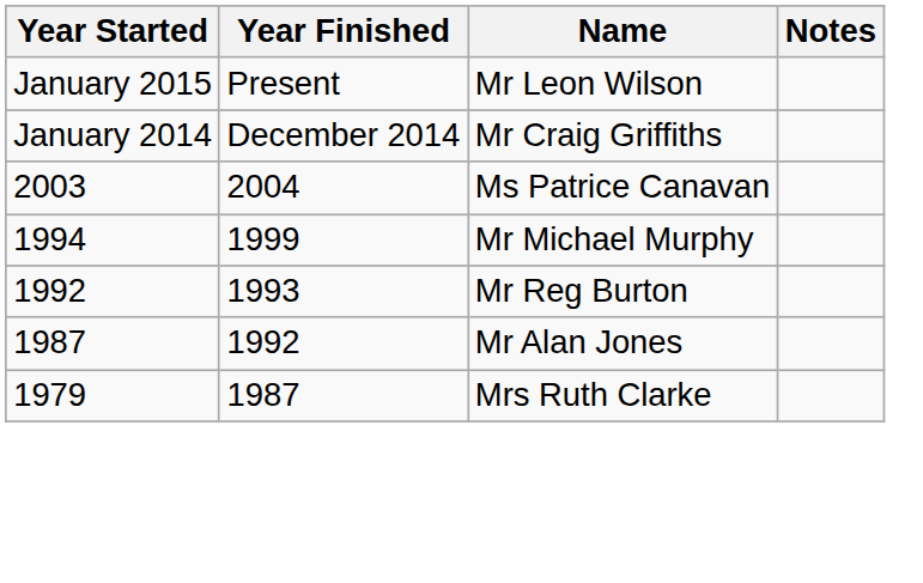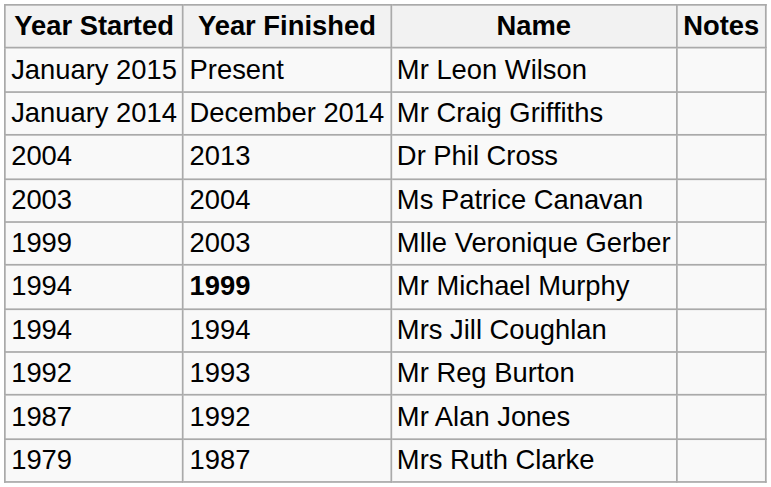+ row: 2004 | 2013 | Dr Phil Cross
+ row: 1999 | 2003 | Mlle Veronique Gerber
Mr Michael Murphy | Year Finished: normal -> bold
+ row: 1994 | 1994 | Mrs Jill Coughlan
